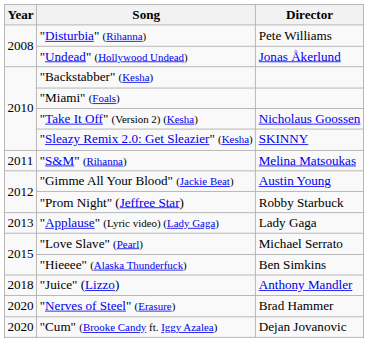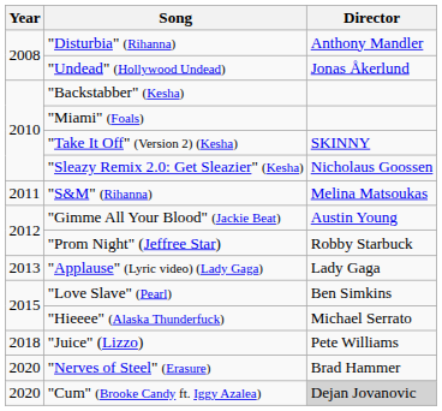"Disturbia" (Rihanna) | Director: Pete Williams -> Anthony Mandler
"Take It Off" (Version 2) (Kesha) | Director: Nicholaus Goossen -> SKINNY
"Sleazy Remix 2.0: Get Sleazier" (Kesha) | Director: SKINNY -> Nicholaus Goossen
"Love Slave" (Pearl) | Director: Michael Serrato -> Ben Simkins
"Hieeee" (Alaska Thunderfuck) | Director: Ben Simkins -> Michael Serrato
"Juice" (Lizzo) | Director: Anthony Mandler -> Pete Williams
"Cum" (Brooke Candy ft. Iggy Azalea) | Director: no background -> lightgrey background
